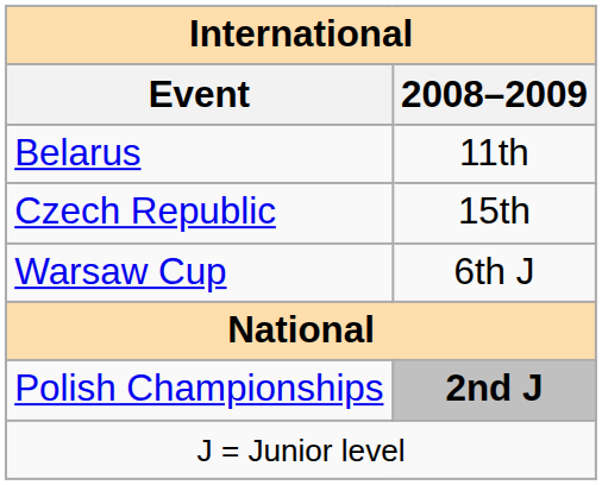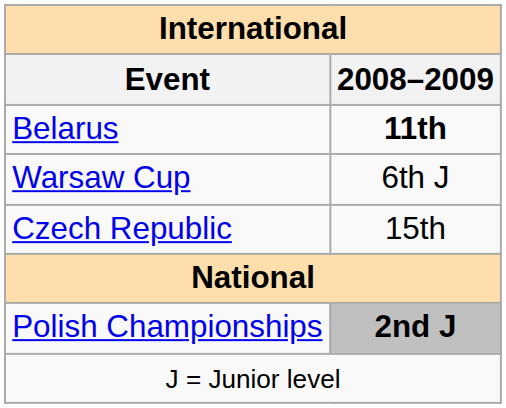Belarus | 2008–2009: normal -> bold
rows swapped: Czech Republic <-> Warsaw Cup
